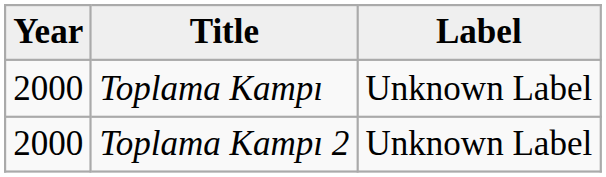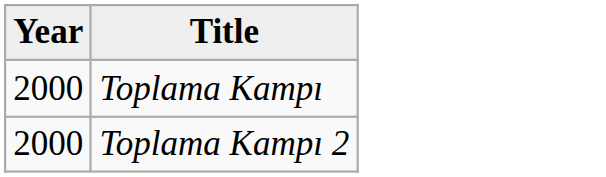- column: Label | Unknown Label | Unknown Label
